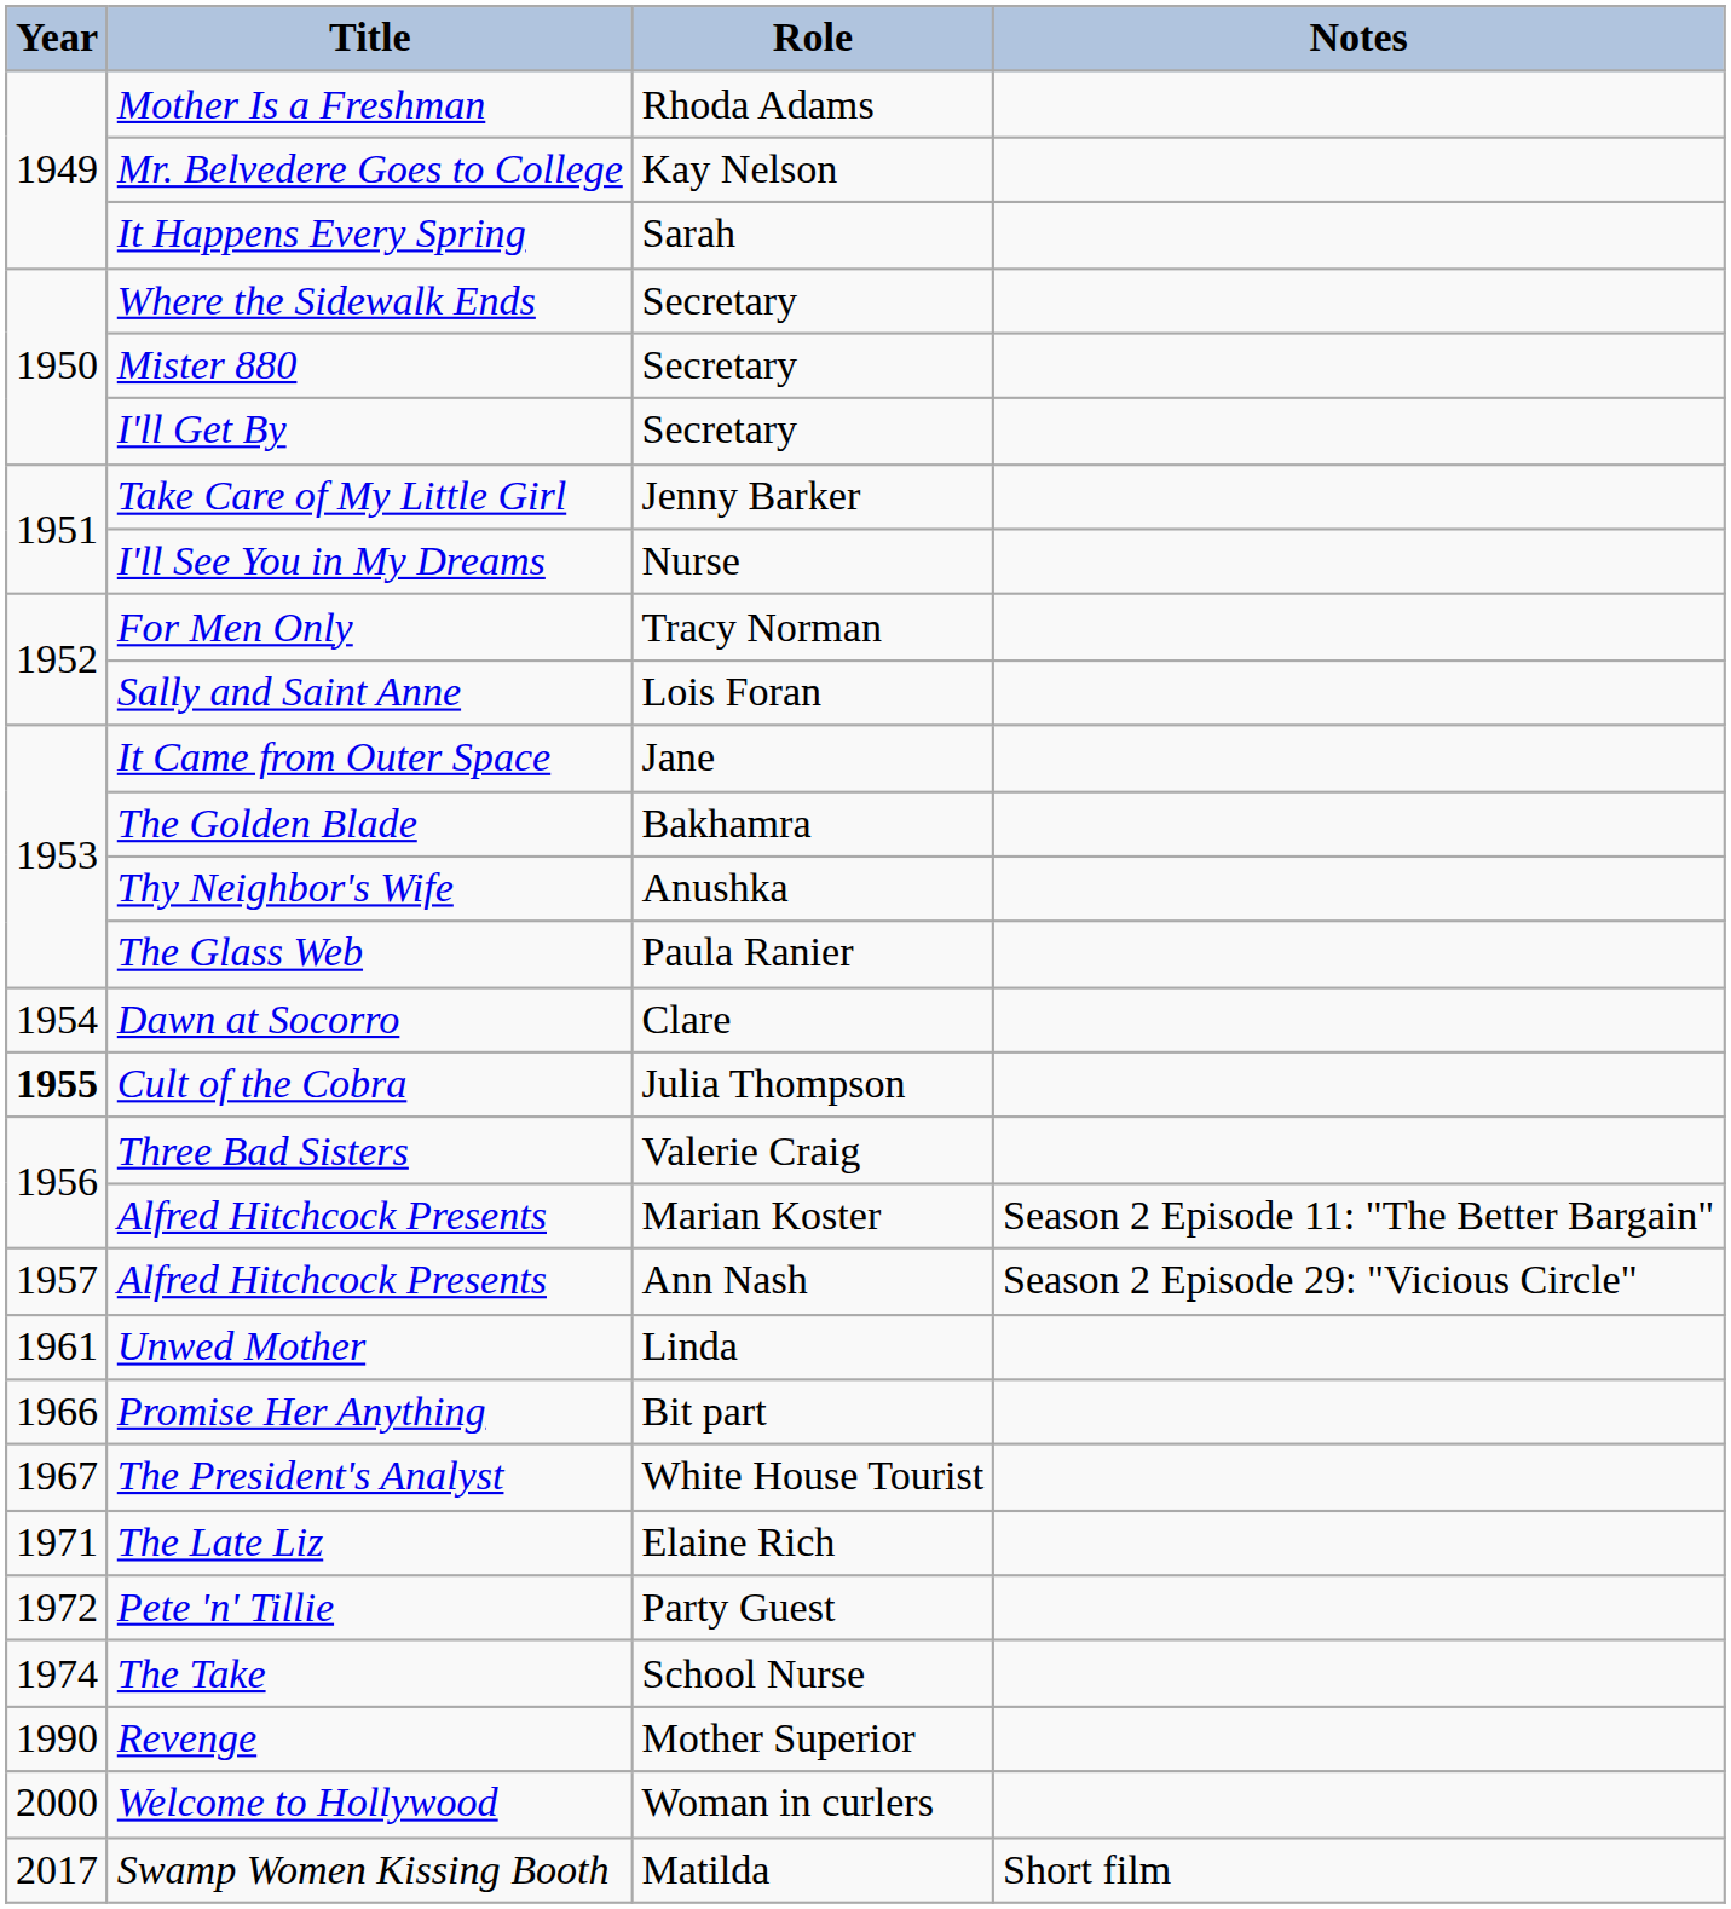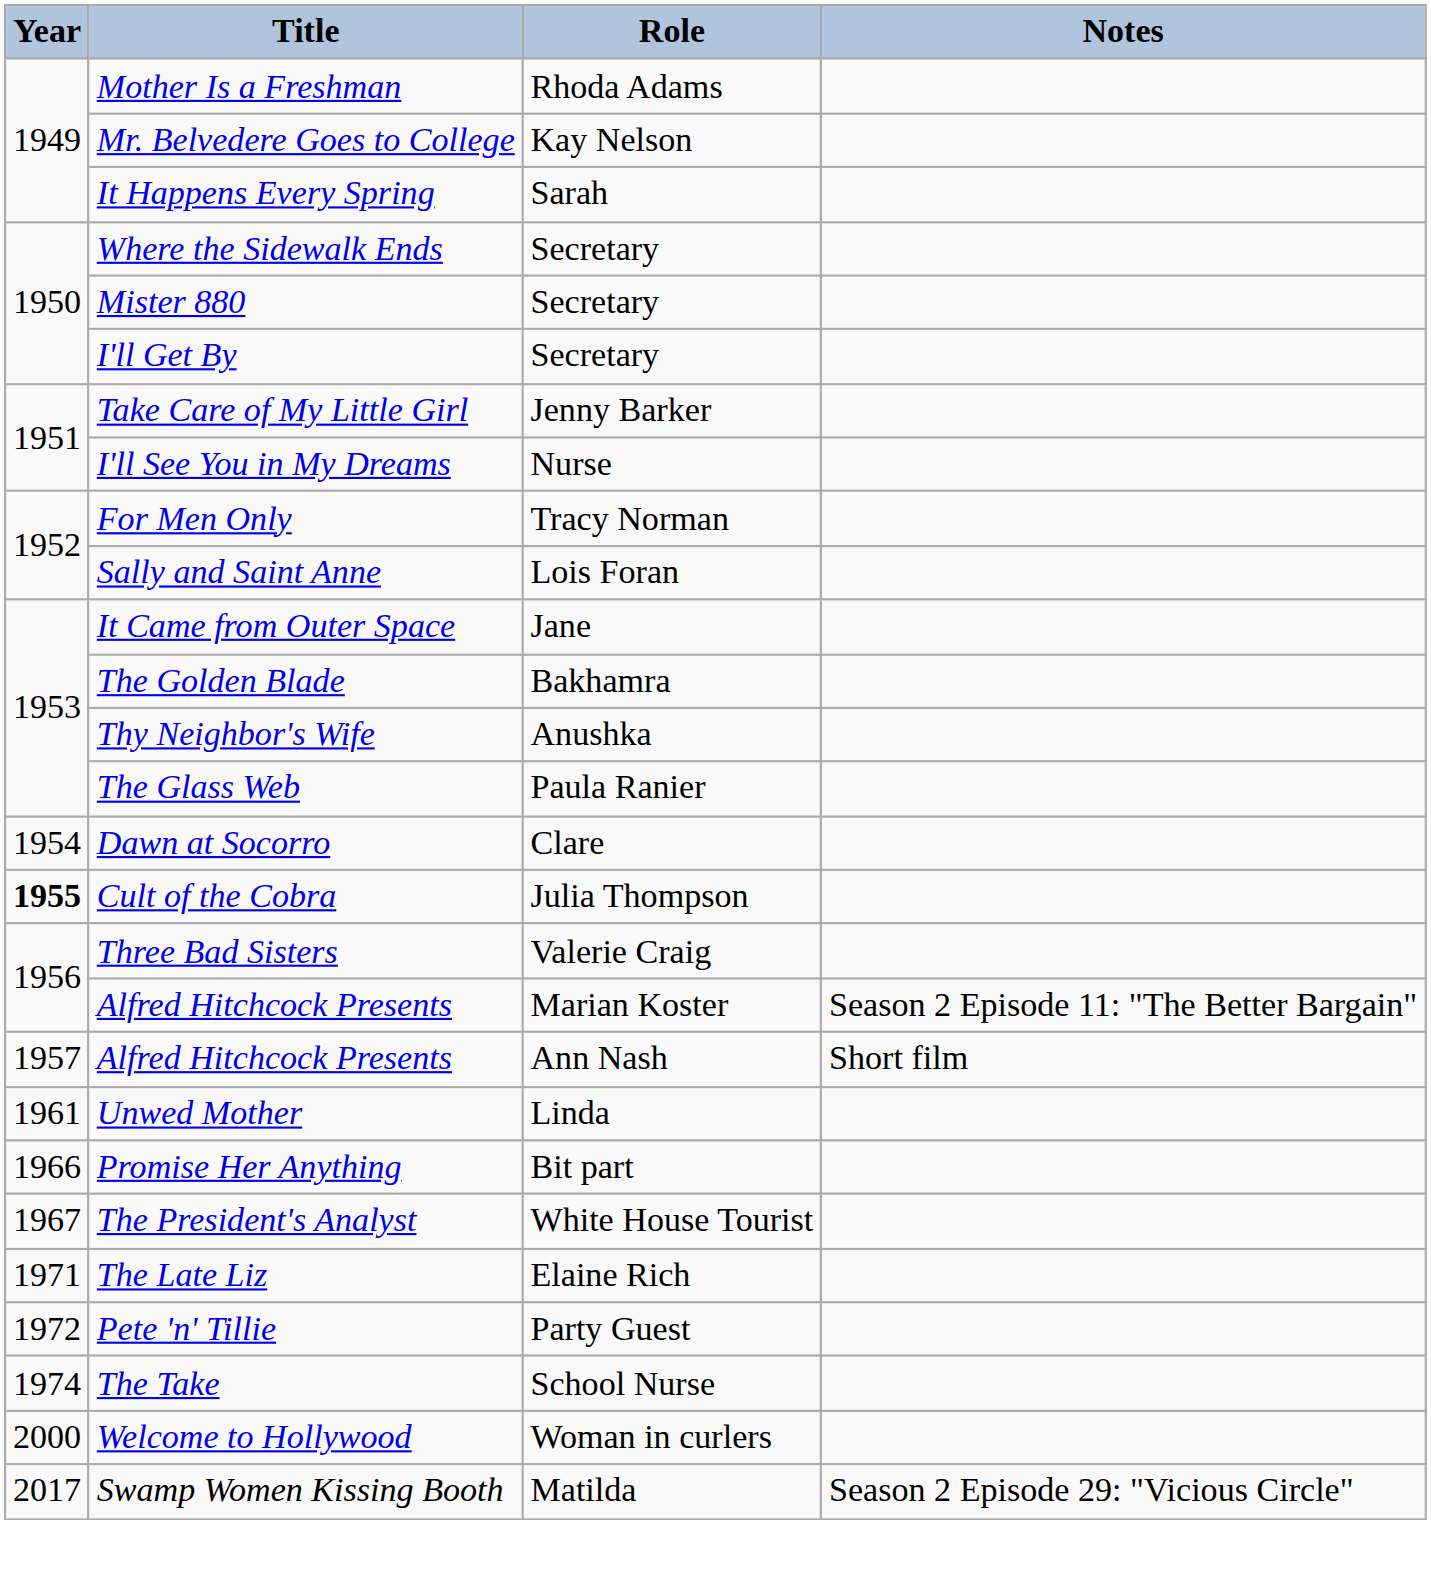Alfred Hitchcock Presents / Ann Nash | Notes: Season 2 Episode 29: "Vicious Circle" -> Short film
- row: 1990 | Revenge | Mother Superior
Swamp Women Kissing Booth | Notes: Short film -> Season 2 Episode 29: "Vicious Circle"
